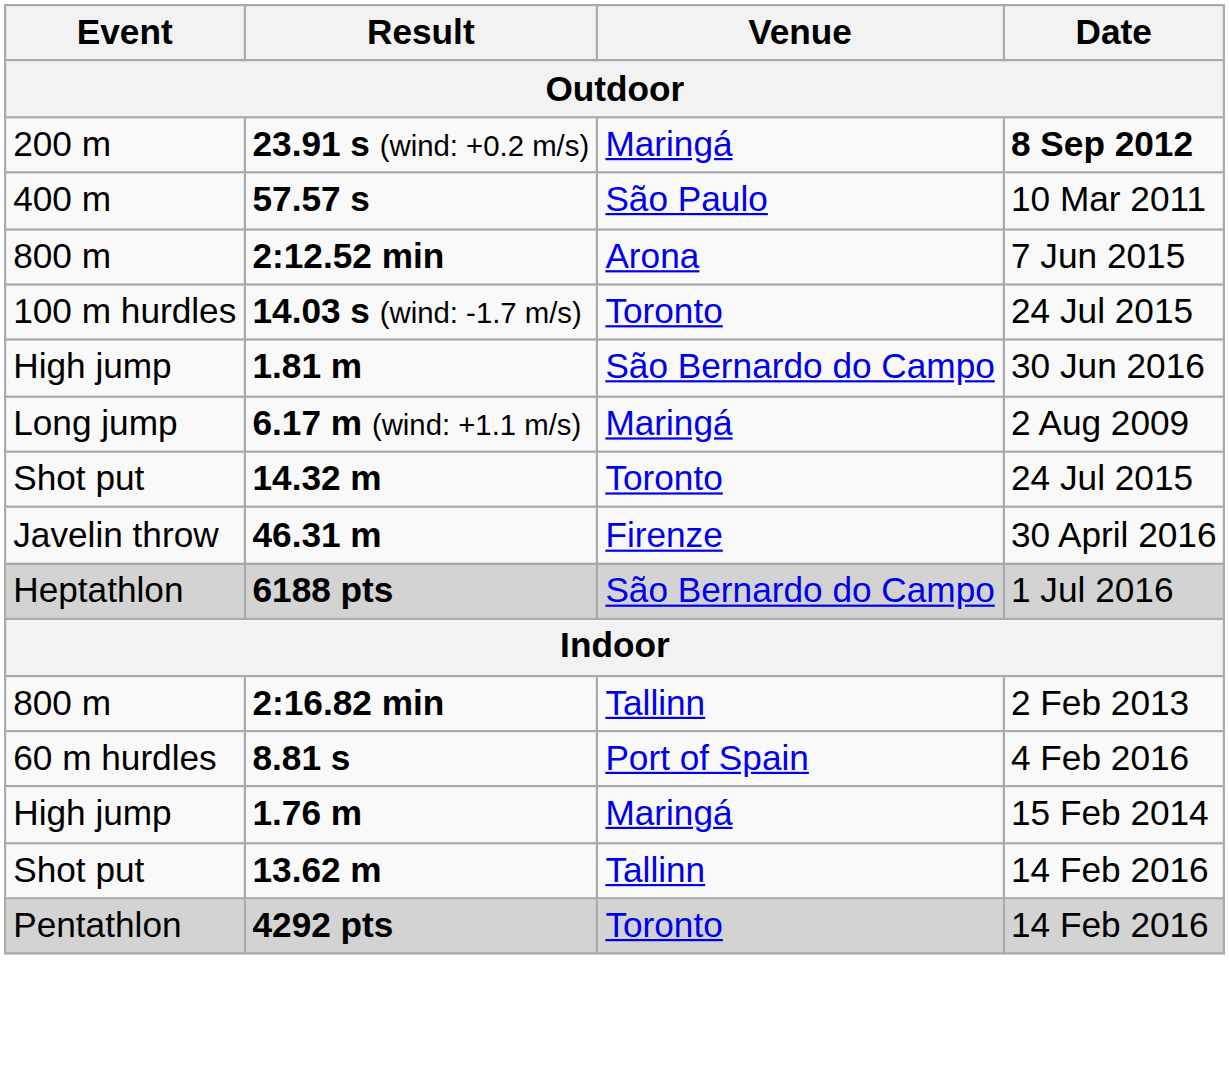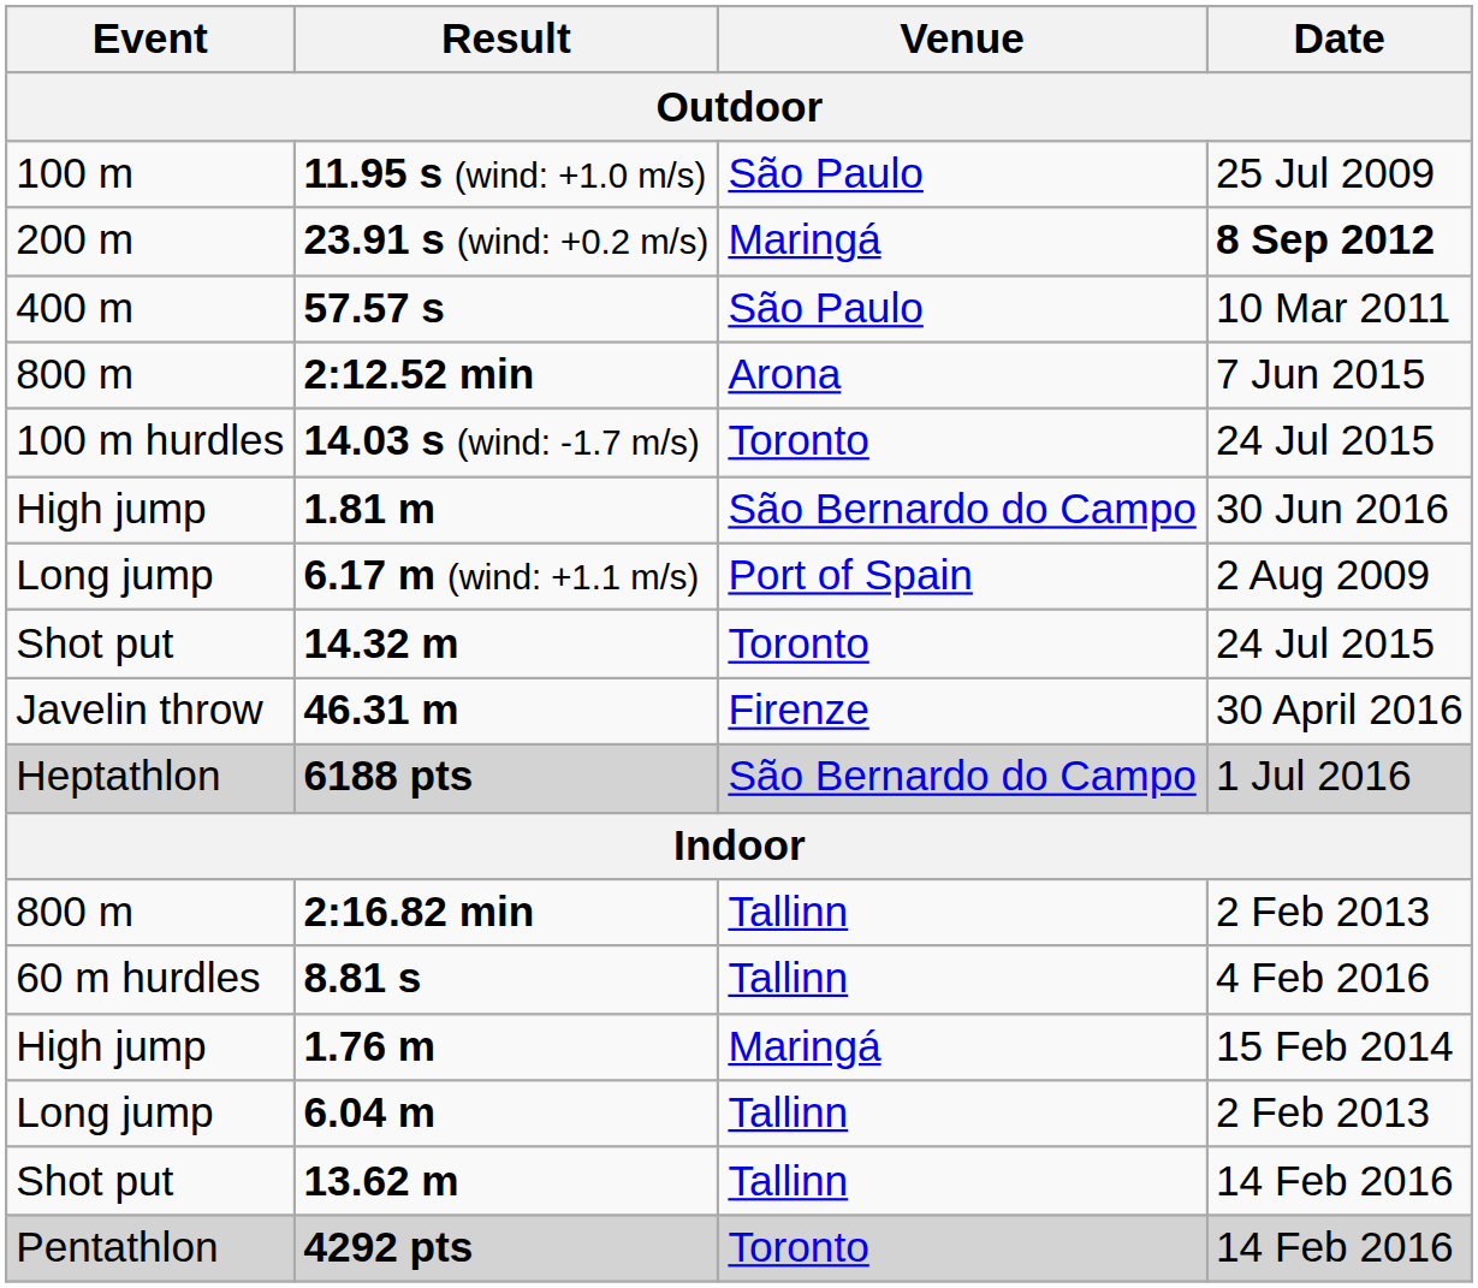+ row: 100 m | 11.95 s (wind: +1.0 m/s) | São Paulo | 25 Jul 2009
6.17 m (wind: +1.1 m/s) | Venue: Maringá -> Port of Spain
8.81 s | Venue: Port of Spain -> Tallinn
+ row: Long jump | 6.04 m | Tallinn | 2 Feb 2013
